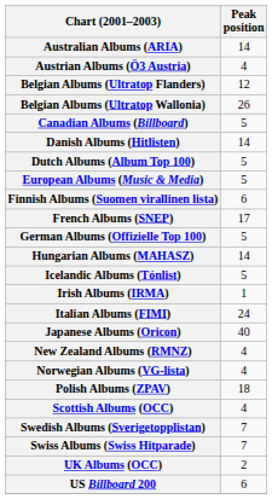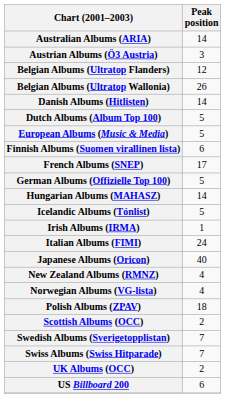Austrian Albums (Ö3 Austria) | Peak position: 4 -> 3
- row: Canadian Albums (Billboard) | 5
Scottish Albums (OCC) | Peak position: 4 -> 2
